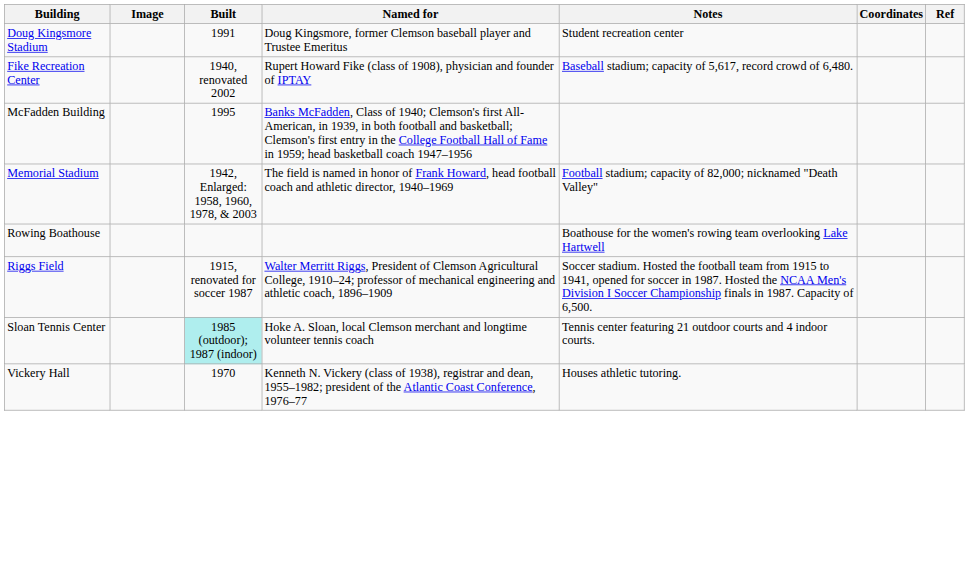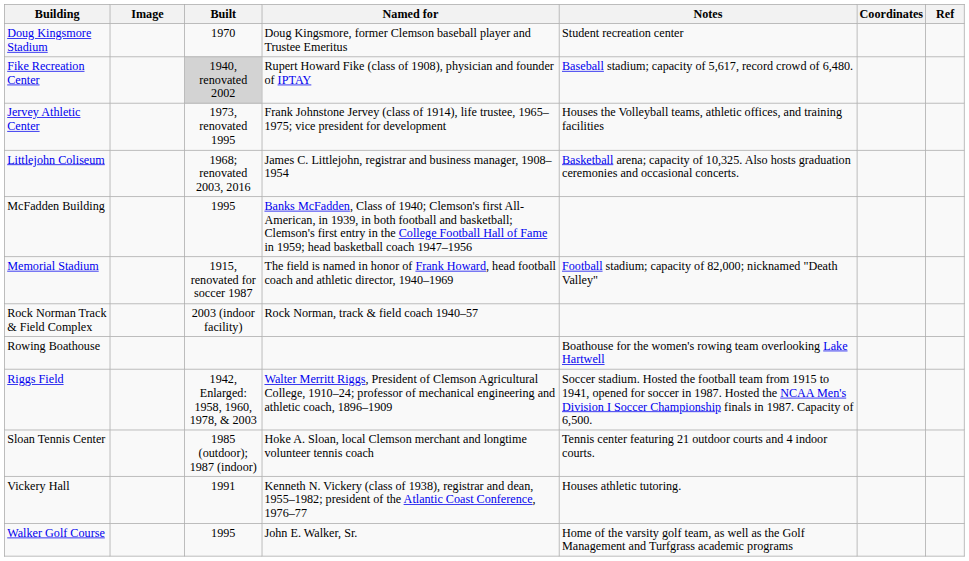Doug Kingsmore Stadium | Built: 1991 -> 1970
Fike Recreation Center | Built: no background -> lightgrey background
+ row: Jervey Athletic Center | 1973, renovated 1995 | Frank Johnstone Jervey (class of 1914), life trustee, 1965–1975; vice president for development | Houses the Volleyball teams, athletic offices, and training facilities
+ row: Littlejohn Coliseum | 1968; renovated 2003, 2016 | James C. Littlejohn, registrar and business manager, 1908–1954 | Basketball arena; capacity of 10,325. Also hosts graduation ceremonies and occasional concerts.
Memorial Stadium | Built: 1942, Enlarged: 1958, 1960, 1978, & 2003 -> 1915, renovated for soccer 1987
+ row: Rock Norman Track & Field Complex | 2003 (indoor facility) | Rock Norman, track & field coach 1940–57
Riggs Field | Built: 1915, renovated for soccer 1987 -> 1942, Enlarged: 1958, 1960, 1978, & 2003
Sloan Tennis Center | Built: paleturquoise background -> no background
Vickery Hall | Built: 1970 -> 1991
+ row: Walker Golf Course | 1995 | John E. Walker, Sr. | Home of the varsity golf team, as well as the Golf Management and Turfgrass academic programs
